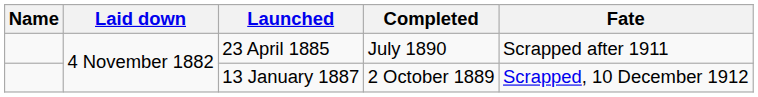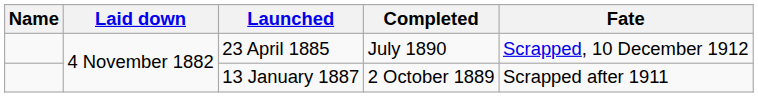23 April 1885 | Fate: Scrapped after 1911 -> Scrapped, 10 December 1912
13 January 1887 | Fate: Scrapped, 10 December 1912 -> Scrapped after 1911
